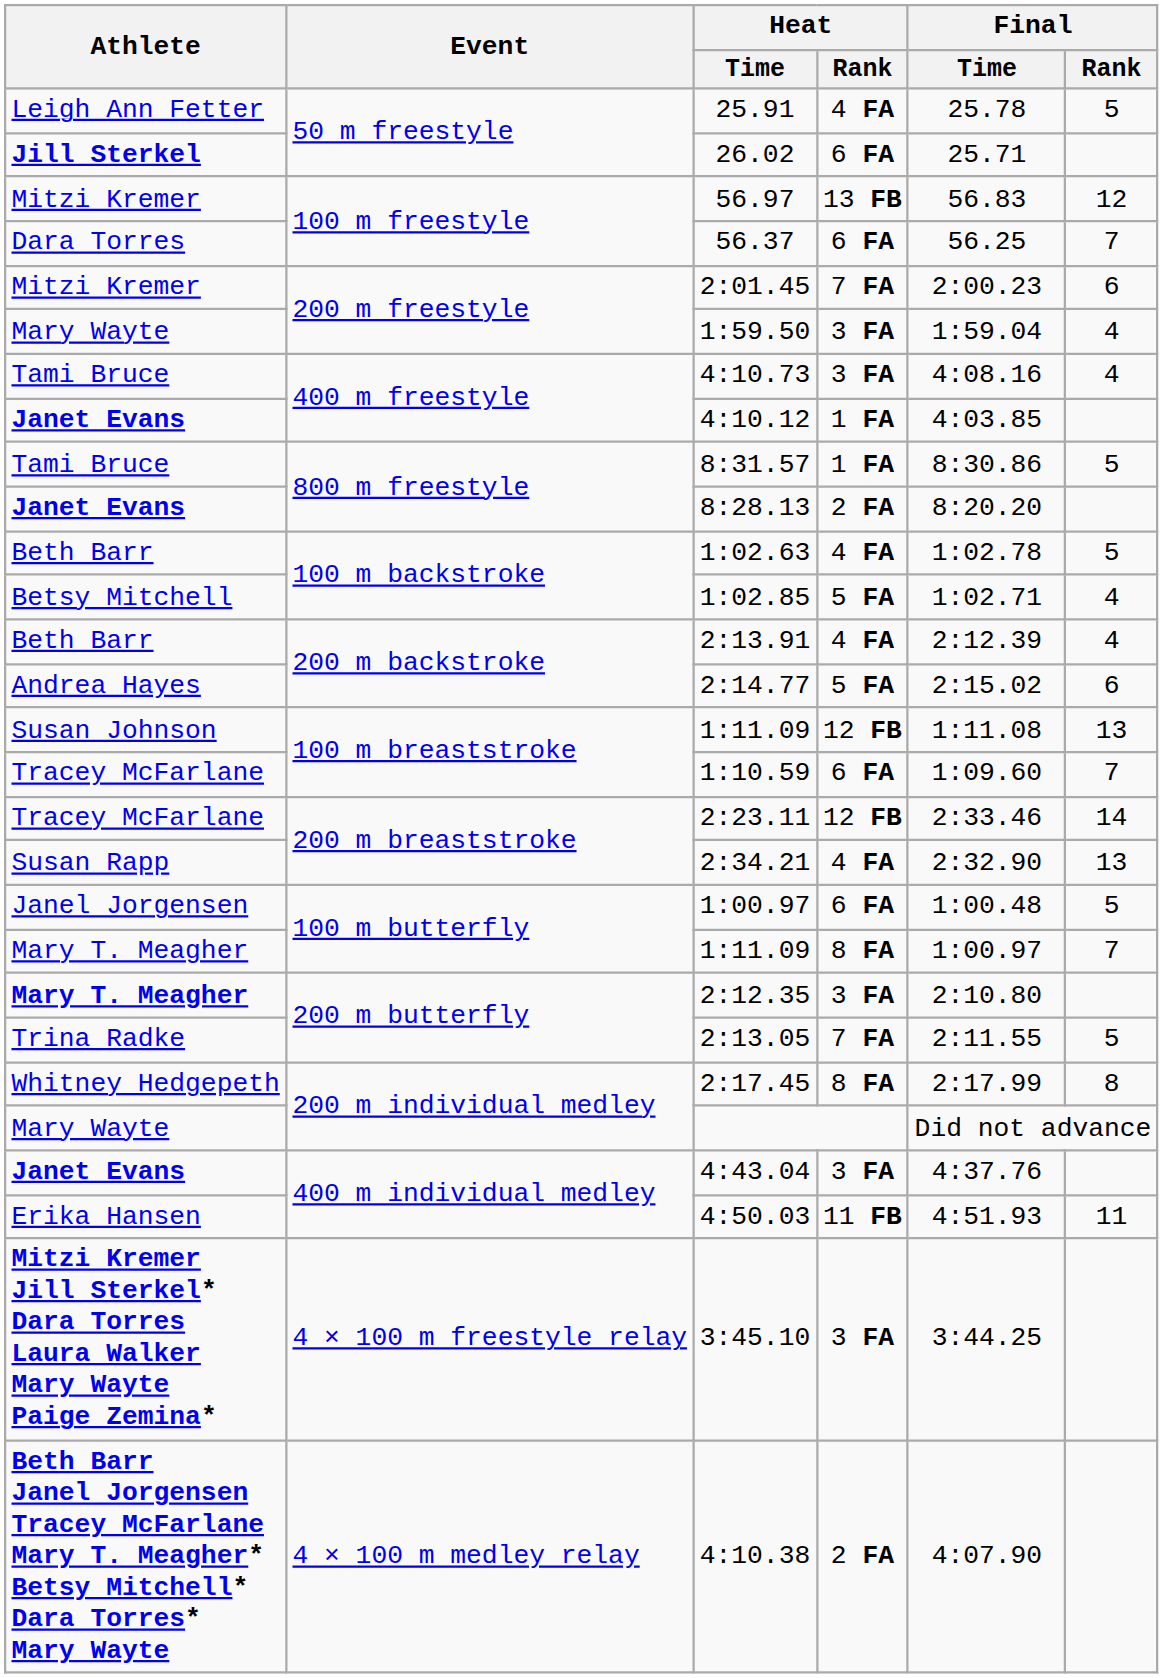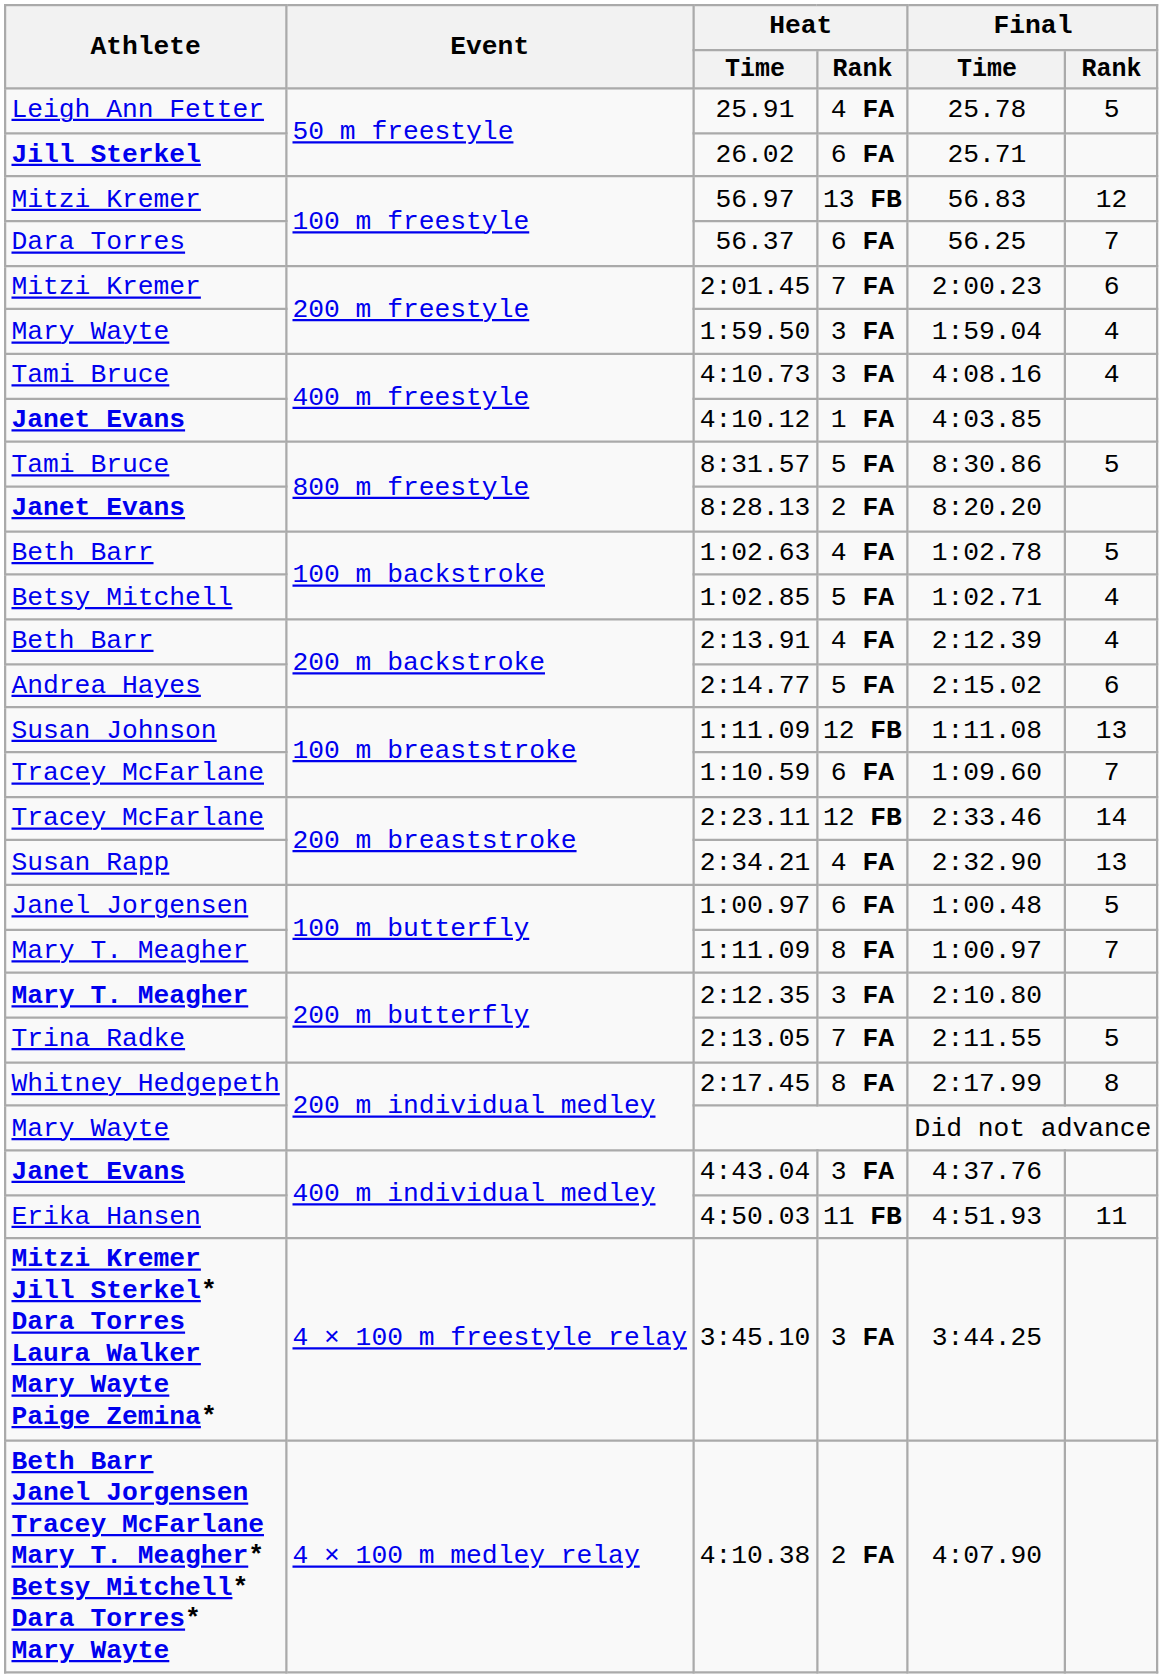8:31.57 | Heat / Rank: 1 FA -> 5 FA
